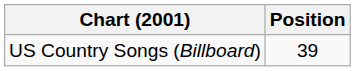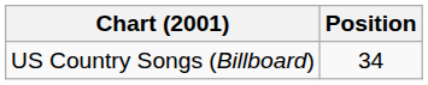US Country Songs (Billboard) | Position: 39 -> 34
